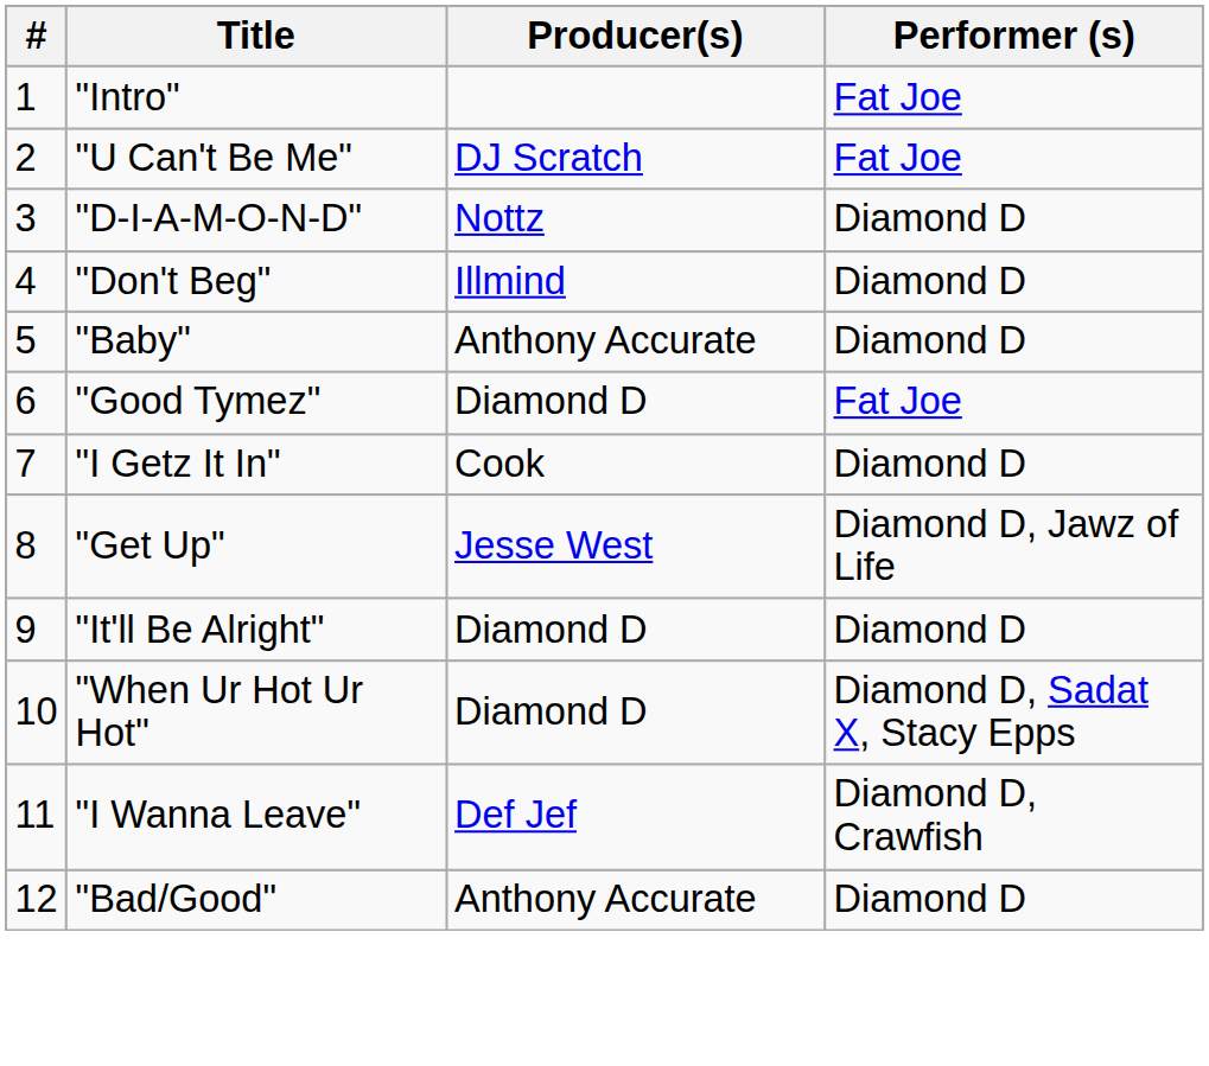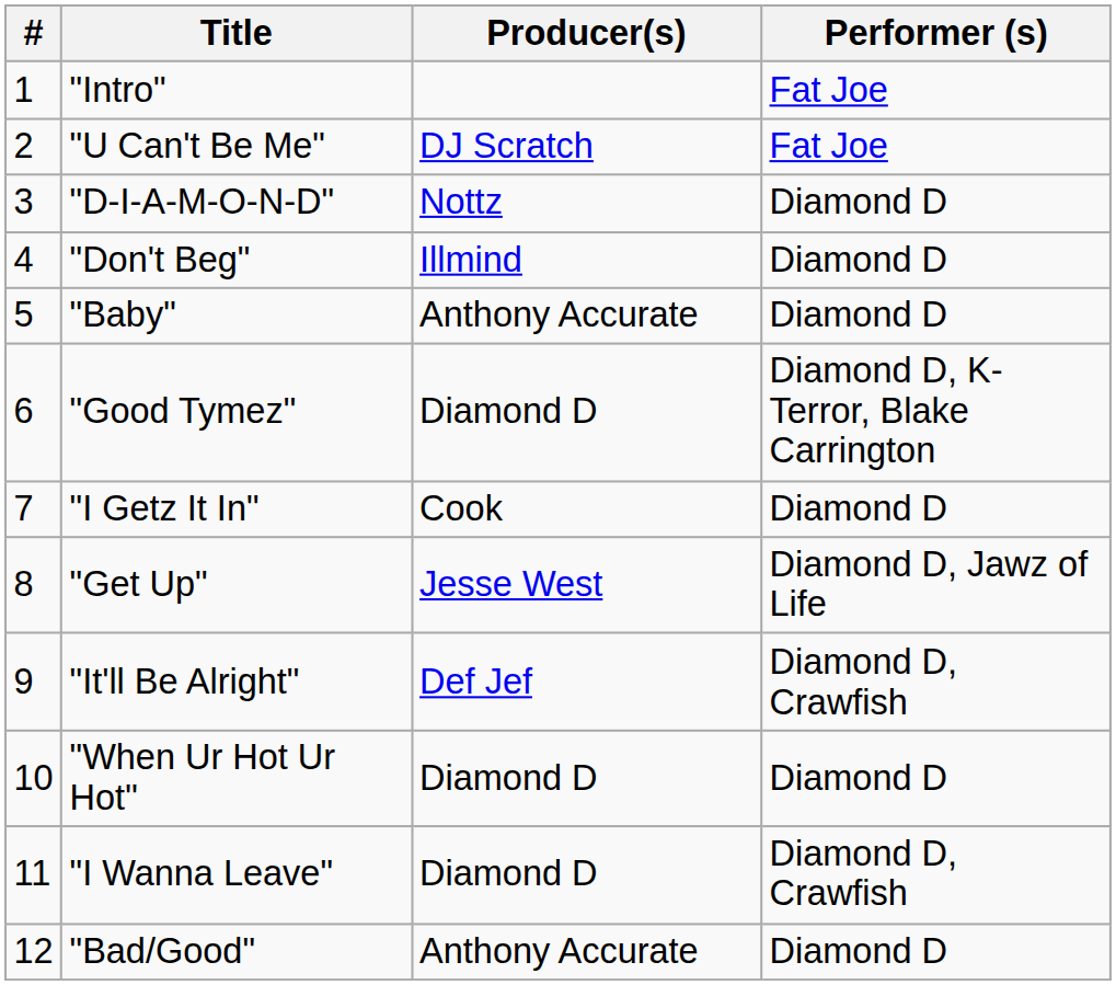"Good Tymez" | Performer (s): Fat Joe -> Diamond D, K-Terror, Blake Carrington
"It'll Be Alright" | Producer(s): Diamond D -> Def Jef
"It'll Be Alright" | Performer (s): Diamond D -> Diamond D, Crawfish
"When Ur Hot Ur Hot" | Performer (s): Diamond D, Sadat X, Stacy Epps -> Diamond D
"I Wanna Leave" | Producer(s): Def Jef -> Diamond D
